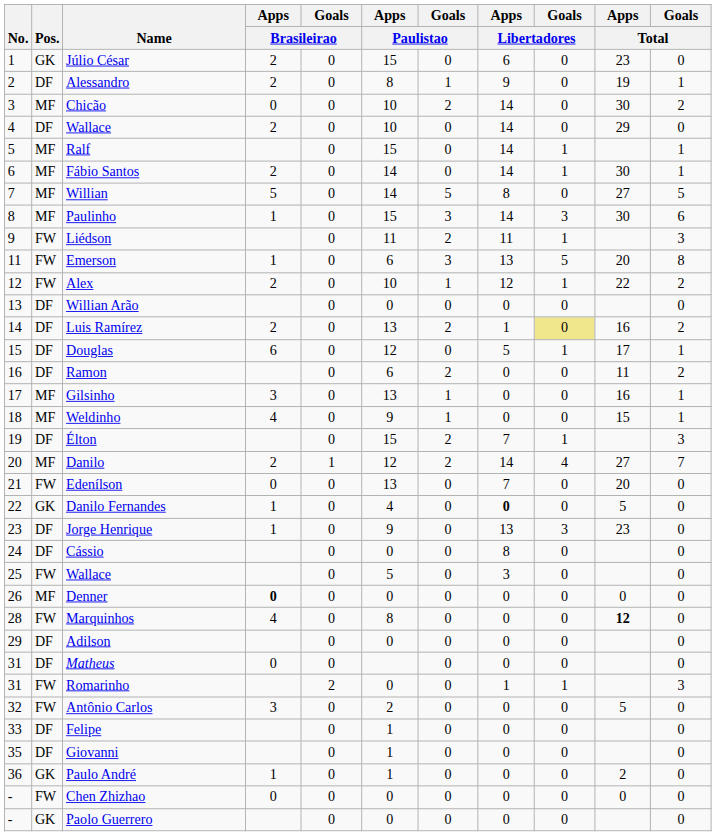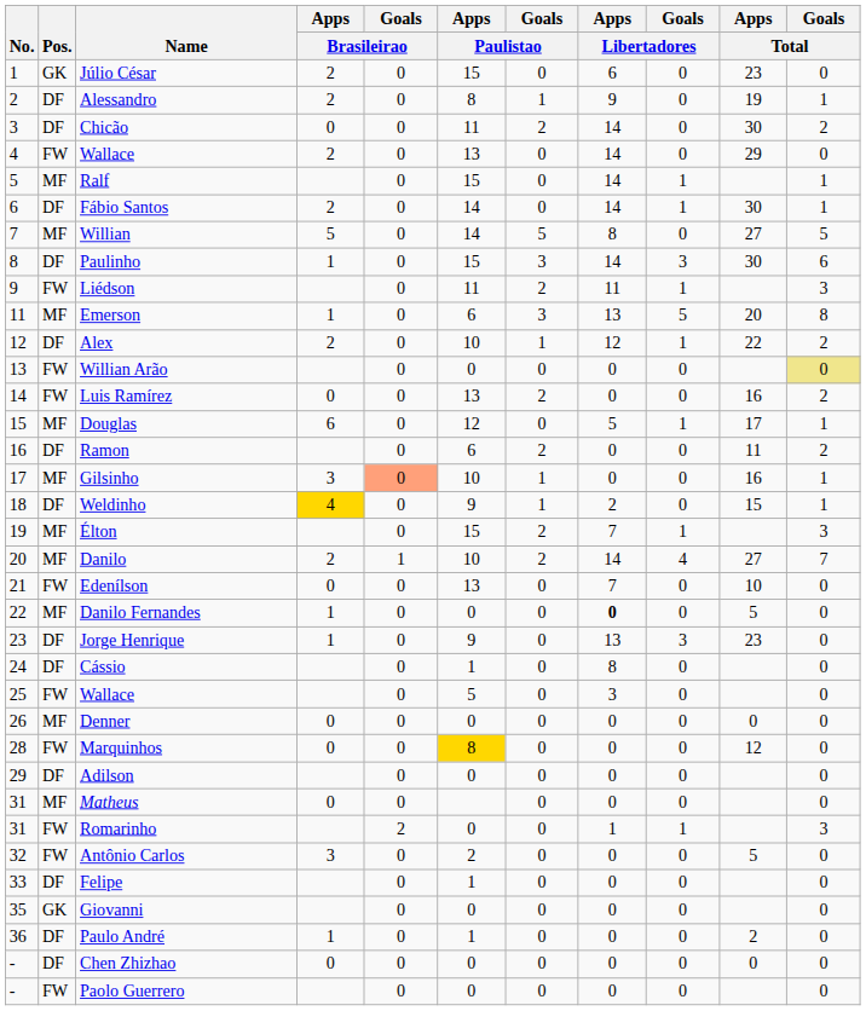Chicão | Pos.: MF -> DF
Chicão | Apps / Paulistao: 10 -> 11
4 / Wallace | Pos.: DF -> FW
4 / Wallace | Apps / Paulistao: 10 -> 13
Fábio Santos | Pos.: MF -> DF
Paulinho | Pos.: MF -> DF
Emerson | Pos.: FW -> MF
Alex | Pos.: FW -> DF
Willian Arão | Pos.: DF -> FW
Willian Arão | Goals / Total: no background -> khaki background
Luis Ramírez | Pos.: DF -> FW
Luis Ramírez | Apps / Brasileirao: 2 -> 0
Luis Ramírez | Apps / Libertadores: 1 -> 0
Luis Ramírez | Goals / Libertadores: khaki background -> no background
Douglas | Pos.: DF -> MF
Gilsinho | Goals / Brasileirao: no background -> lightsalmon background
Gilsinho | Apps / Paulistao: 13 -> 10
Weldinho | Pos.: MF -> DF
Weldinho | Apps / Brasileirao: no background -> gold background
Weldinho | Apps / Libertadores: 0 -> 2
Élton | Pos.: DF -> MF
Danilo | Apps / Paulistao: 12 -> 10
Edenílson | Apps / Total: 20 -> 10
Danilo Fernandes | Pos.: GK -> MF
Danilo Fernandes | Apps / Paulistao: 4 -> 0
Cássio | Apps / Paulistao: 0 -> 1
Denner | Apps / Brasileirao: bold -> normal
Marquinhos | Apps / Brasileirao: 4 -> 0
Marquinhos | Apps / Paulistao: no background -> gold background
Marquinhos | Apps / Total: bold -> normal
Matheus | Pos.: DF -> MF
Giovanni | Pos.: DF -> GK
Giovanni | Apps / Paulistao: 1 -> 0
Paulo André | Pos.: GK -> DF
Chen Zhizhao | Pos.: FW -> DF
Paolo Guerrero | Pos.: GK -> FW
